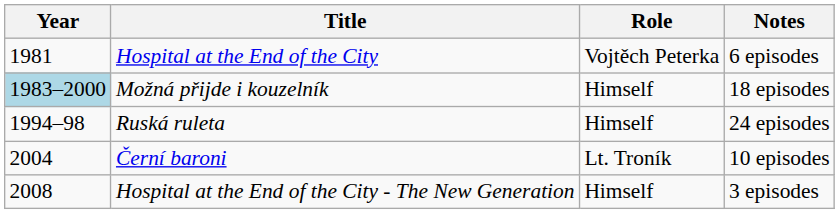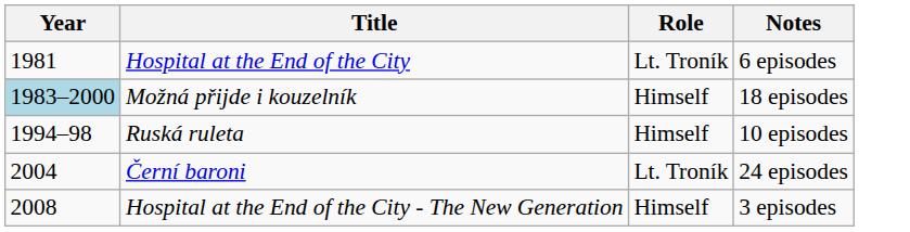Hospital at the End of the City | Role: Vojtěch Peterka -> Lt. Troník
Ruská ruleta | Notes: 24 episodes -> 10 episodes
Černí baroni | Notes: 10 episodes -> 24 episodes
